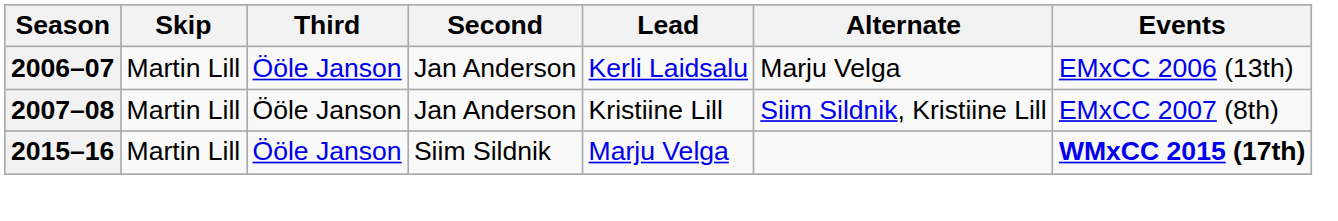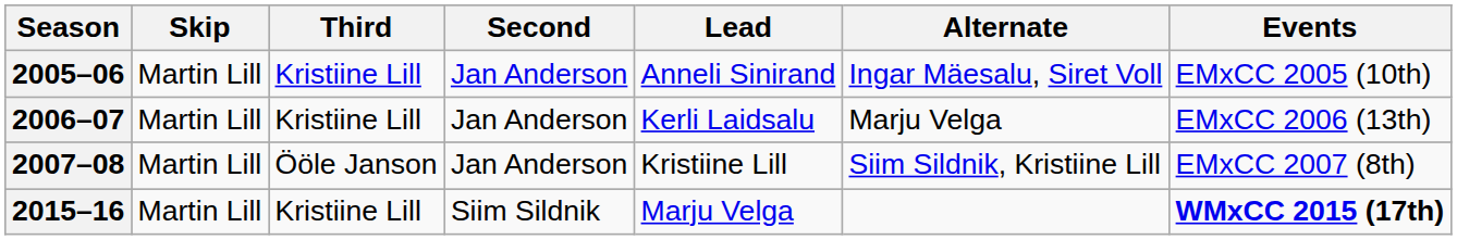+ row: 2005–06 | Martin Lill | Kristiine Lill | Jan Anderson | Anneli Sinirand | Ingar Mäesalu, Siret Voll | EMxCC 2005 (10th)
2006–07 | Third: Ööle Janson -> Kristiine Lill
2015–16 | Third: Ööle Janson -> Kristiine Lill
